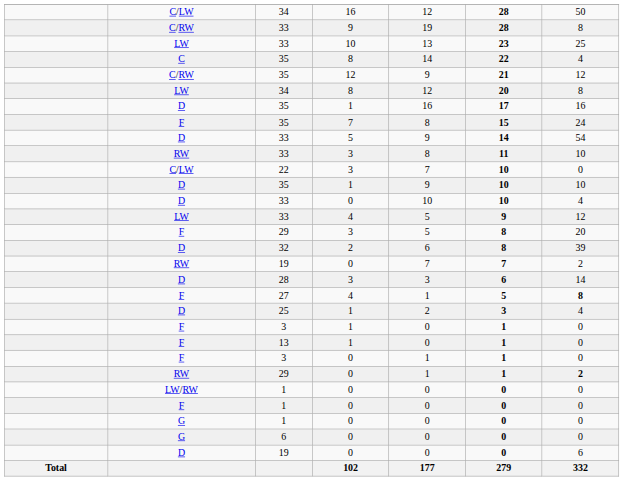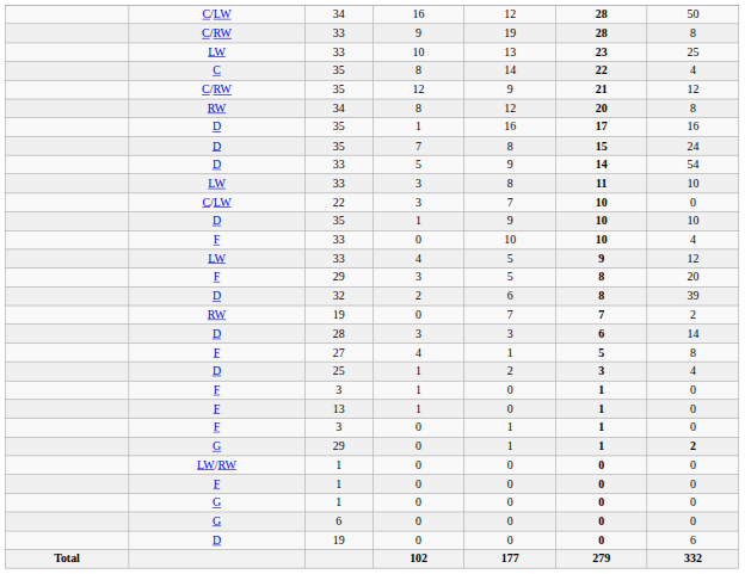34 / 8 | column 2: LW -> RW
35 / 7 | column 2: F -> D
33 / 3 | column 2: RW -> LW
33 / 0 | column 2: D -> F
27 | column 7: bold -> normal
29 / 0 | column 2: RW -> G
